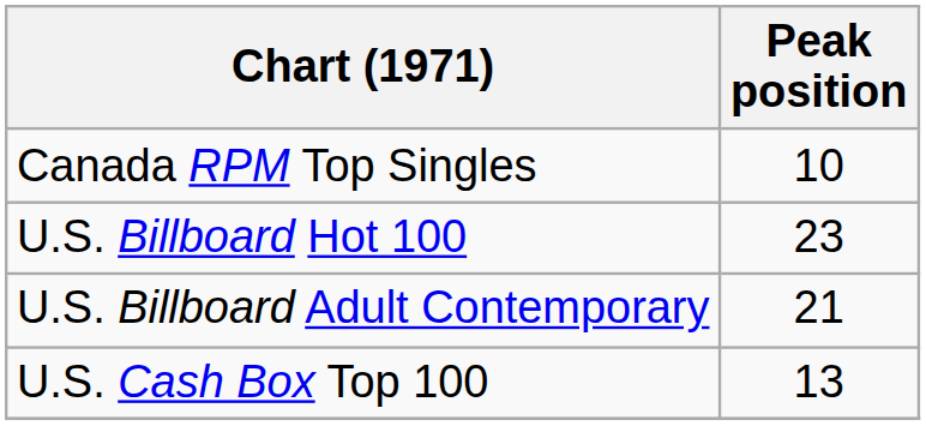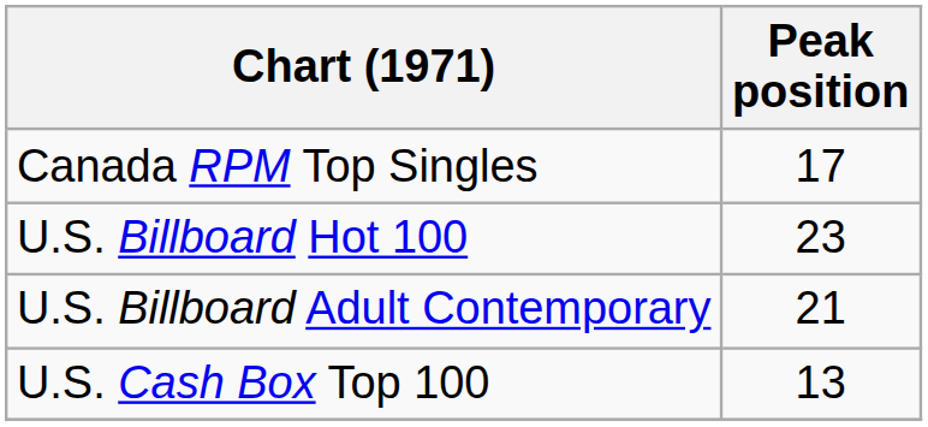Canada RPM Top Singles | Peak position: 10 -> 17
